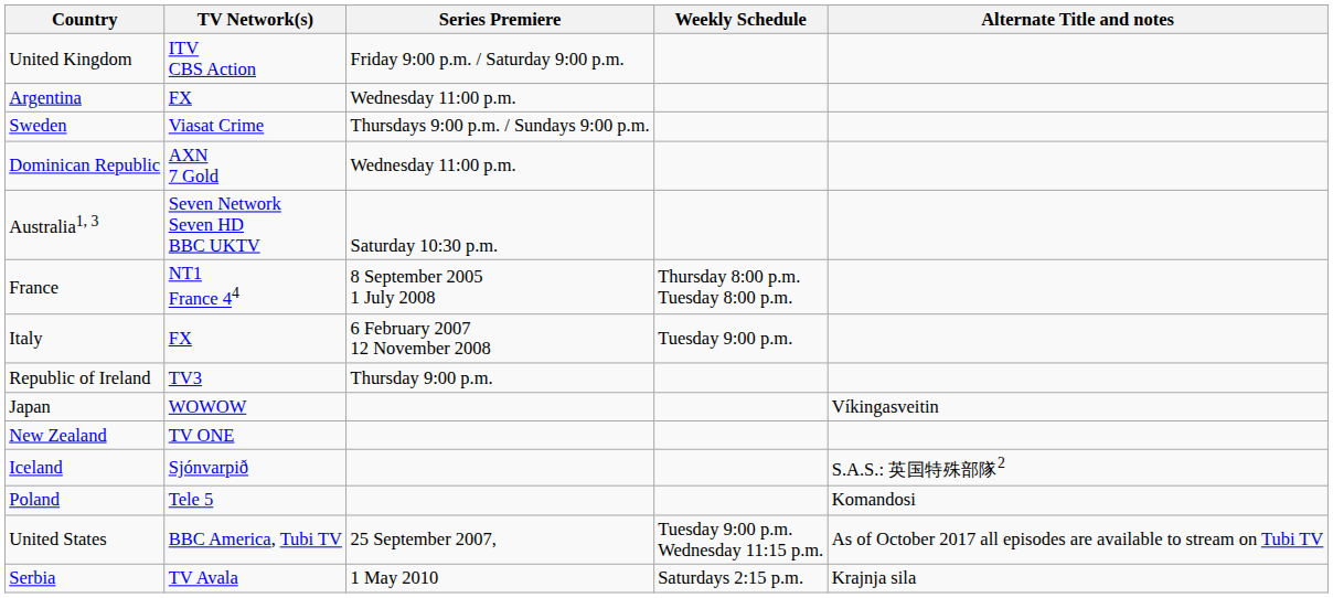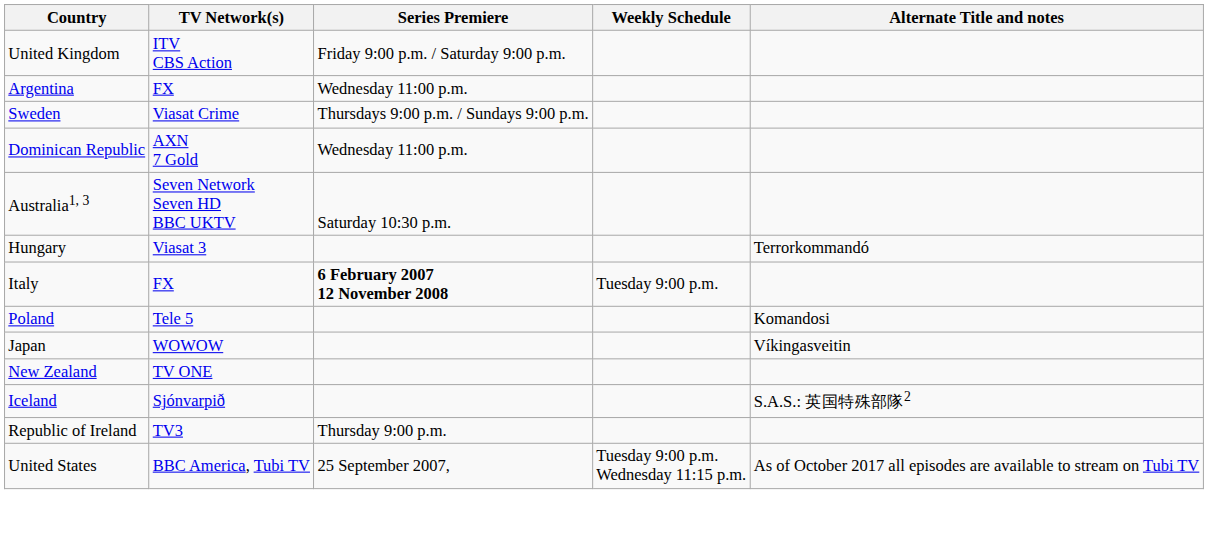- row: France | NT1 France 44 | 8 September 2005 1 July 2008 | Thursday 8:00 p.m. Tuesday 8:00 p.m.
+ row: Hungary | Viasat 3 | Terrorkommandó
Italy | Series Premiere: normal -> bold
rows swapped: Republic of Ireland <-> Poland
- row: Serbia | TV Avala | 1 May 2010 | Saturdays 2:15 p.m. | Krajnja sila
